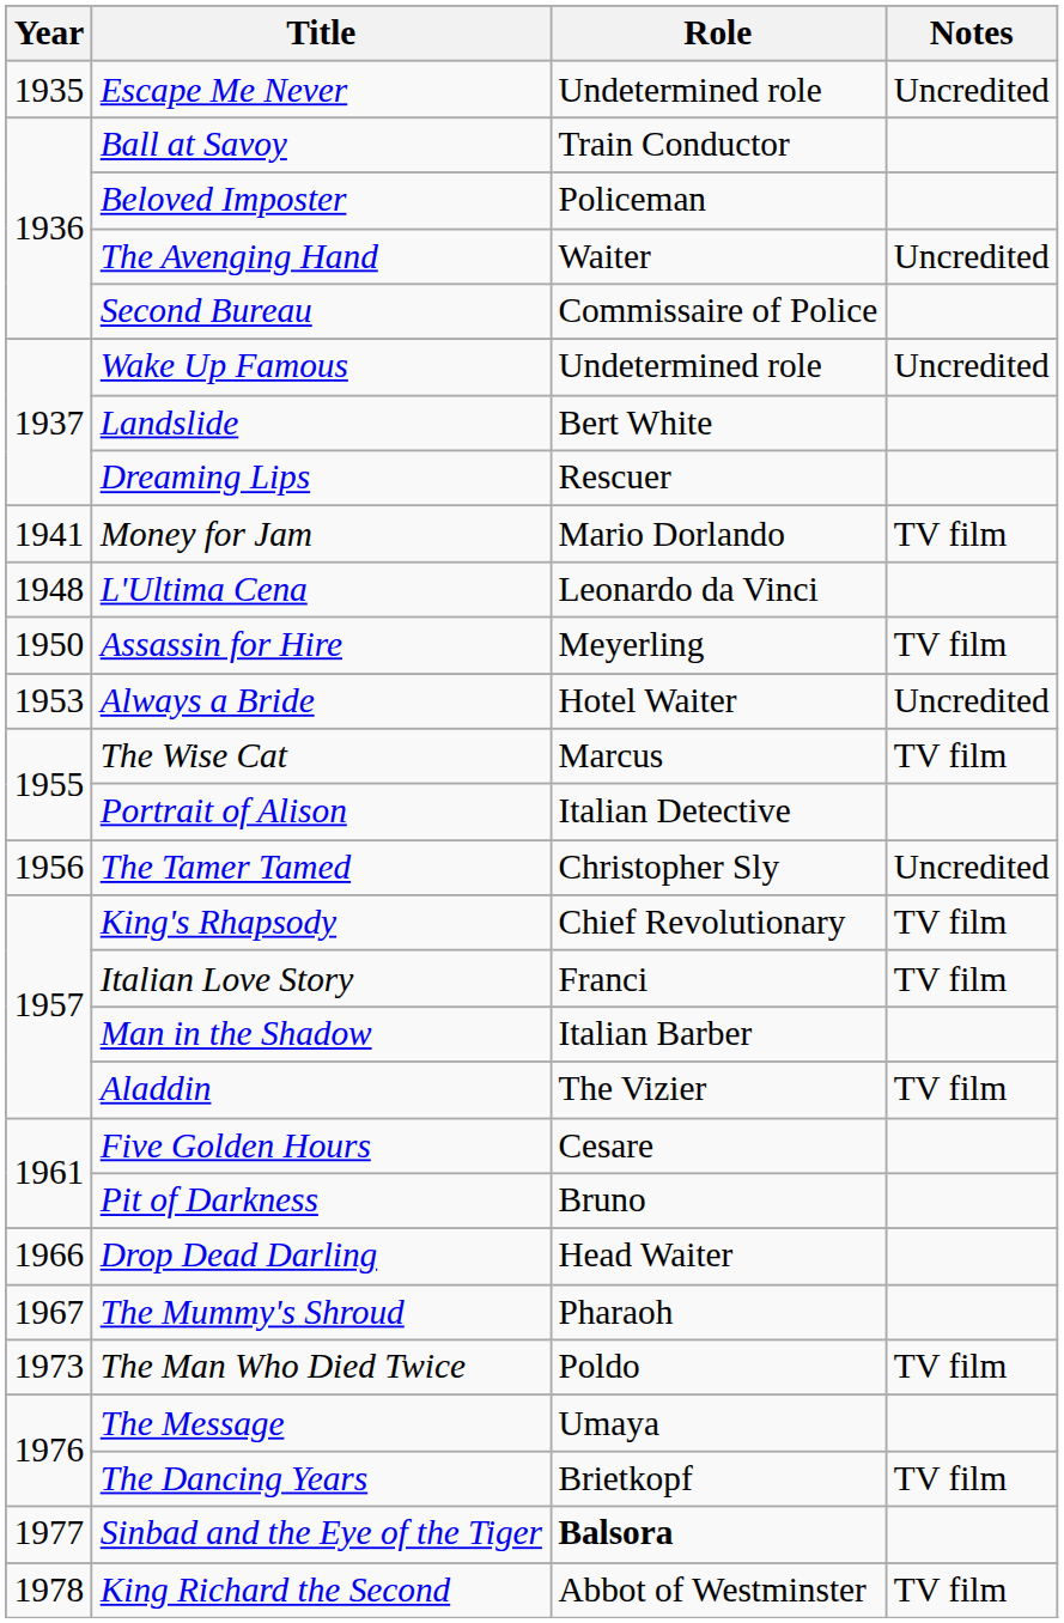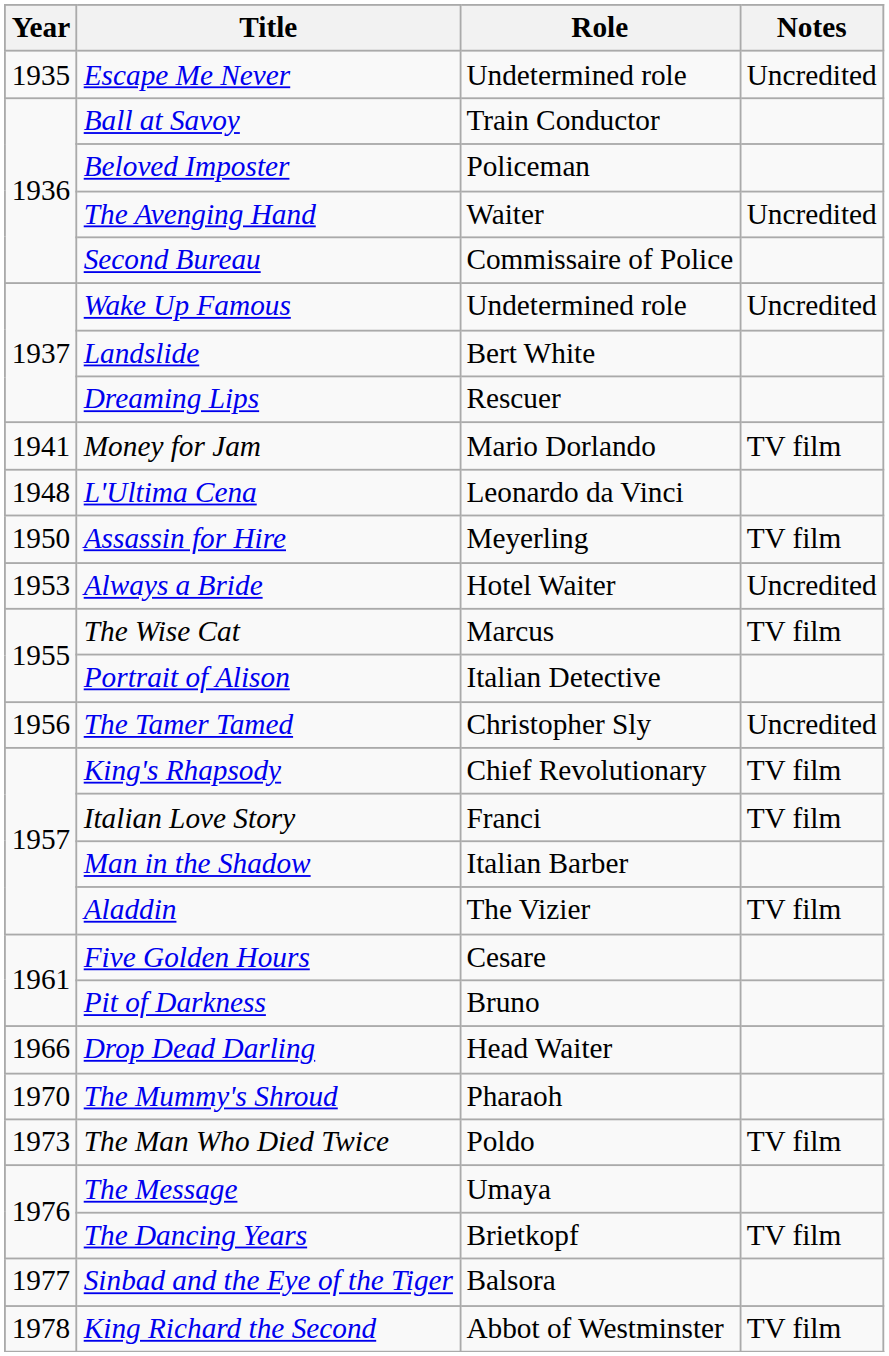The Mummy's Shroud | Year: 1967 -> 1970
Sinbad and the Eye of the Tiger | Role: bold -> normal
